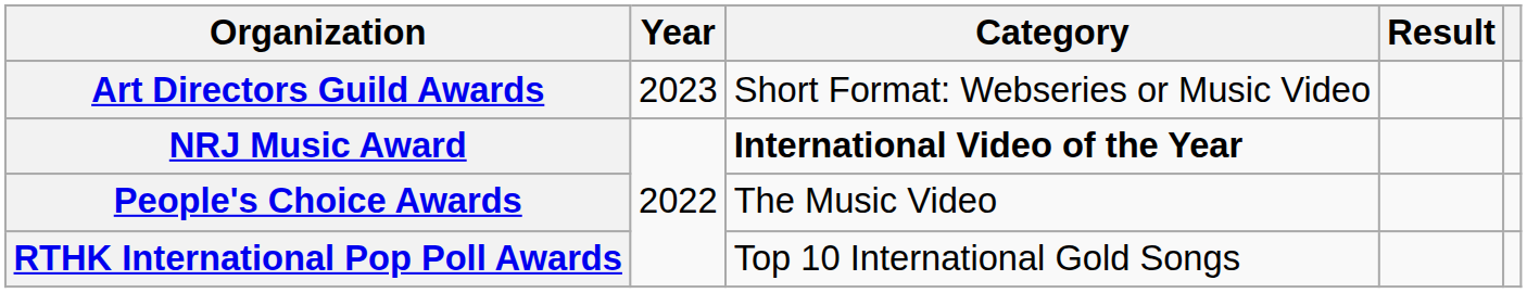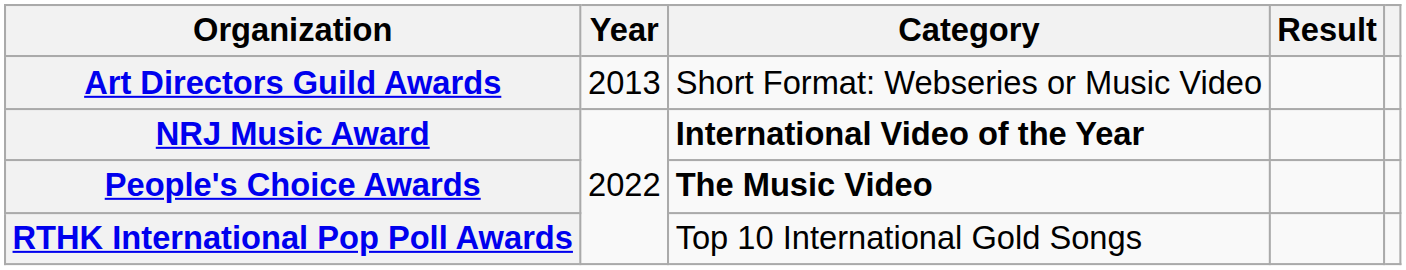Art Directors Guild Awards | Year: 2023 -> 2013
People's Choice Awards | Category: normal -> bold
